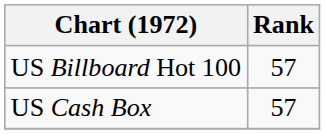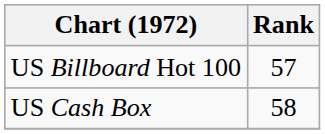US Cash Box | Rank: 57 -> 58
